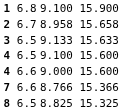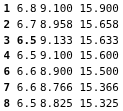9.133 | column 3: normal -> bold
- row: 4 | 6.6 | 9.000 | 15.600
+ row: 6 | 6.6 | 8.900 | 15.500
